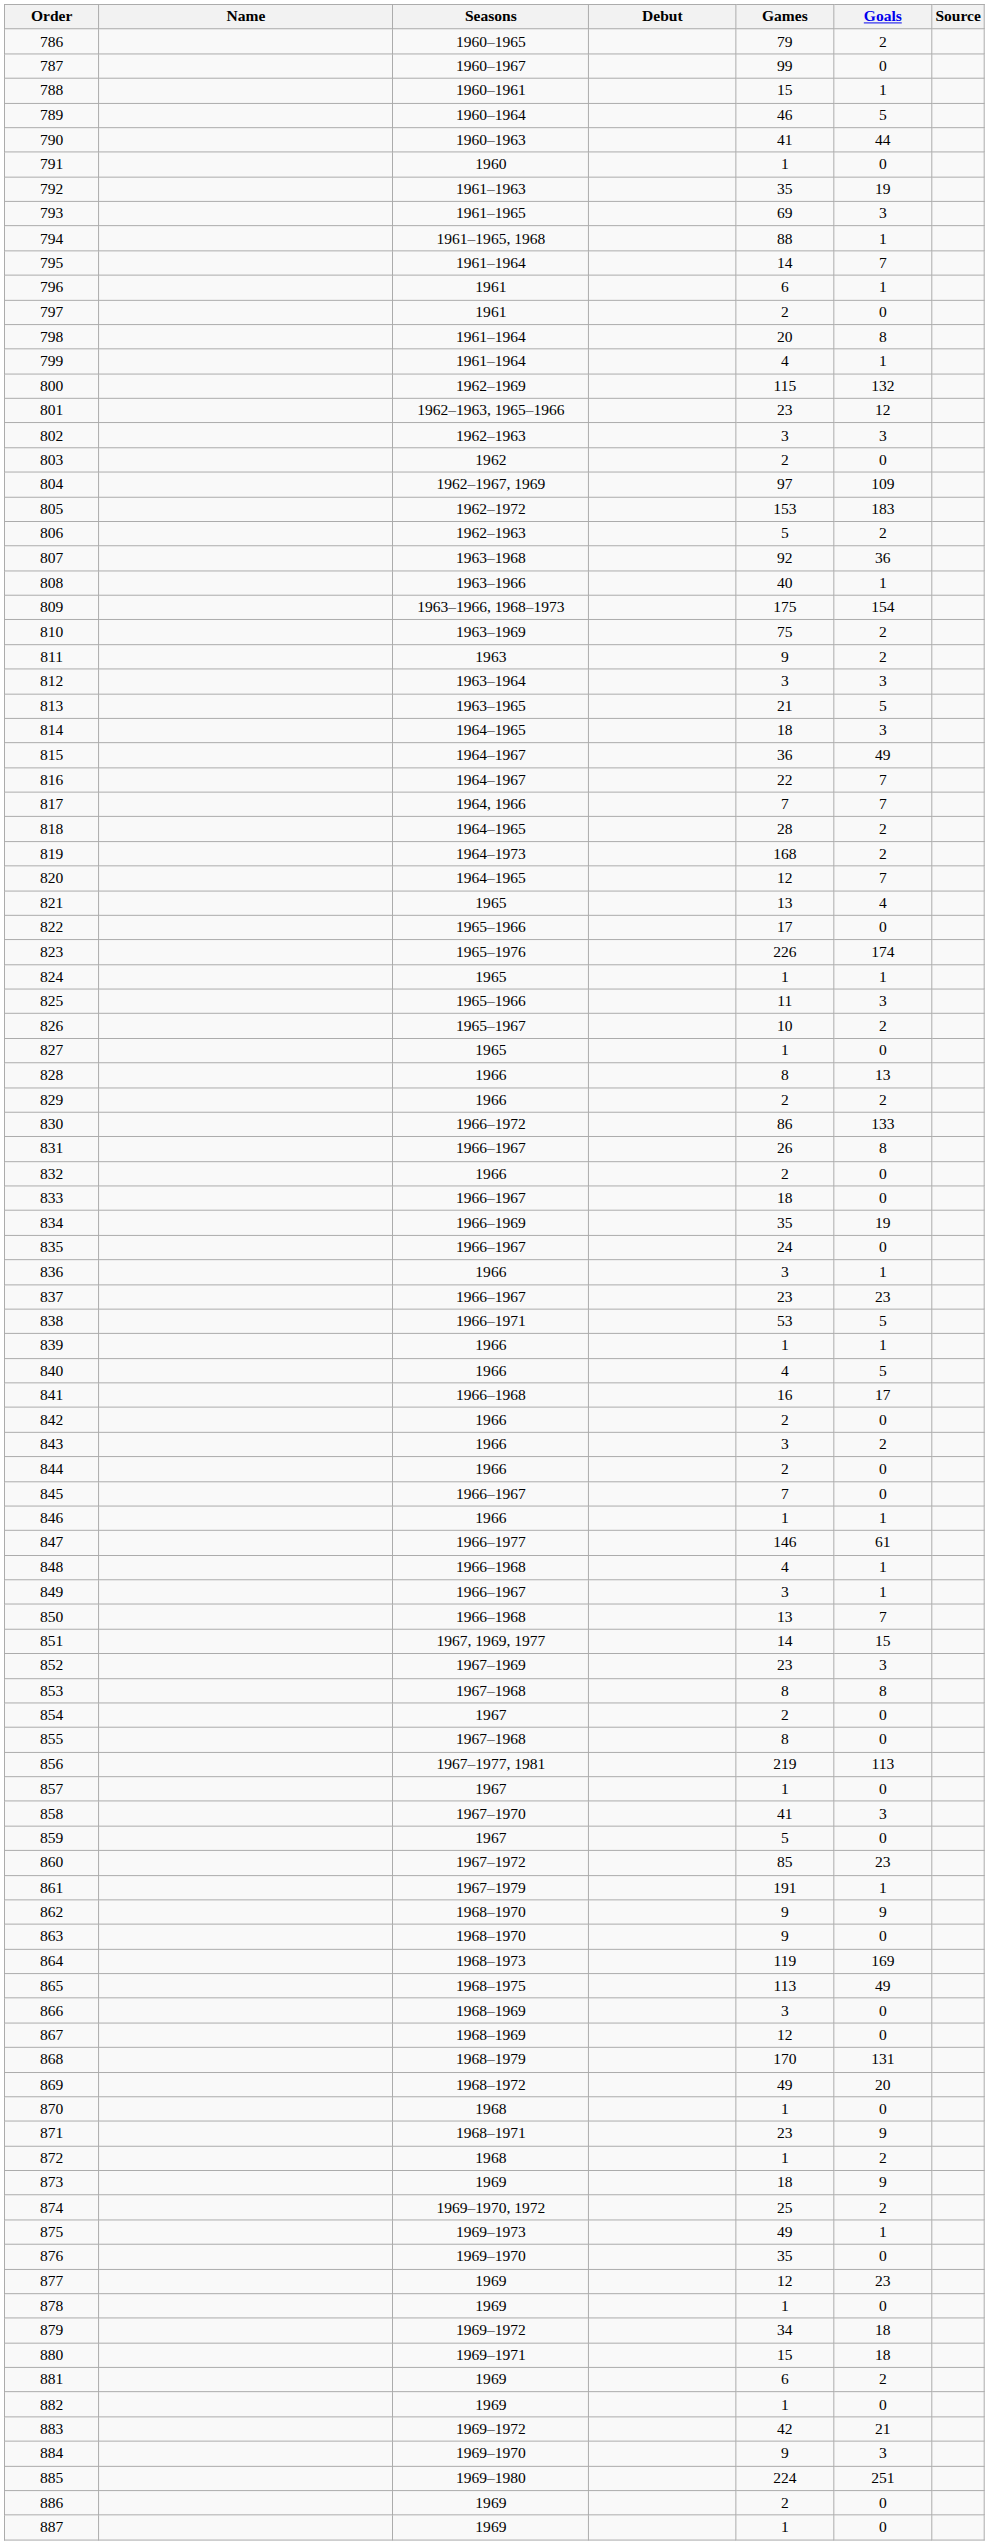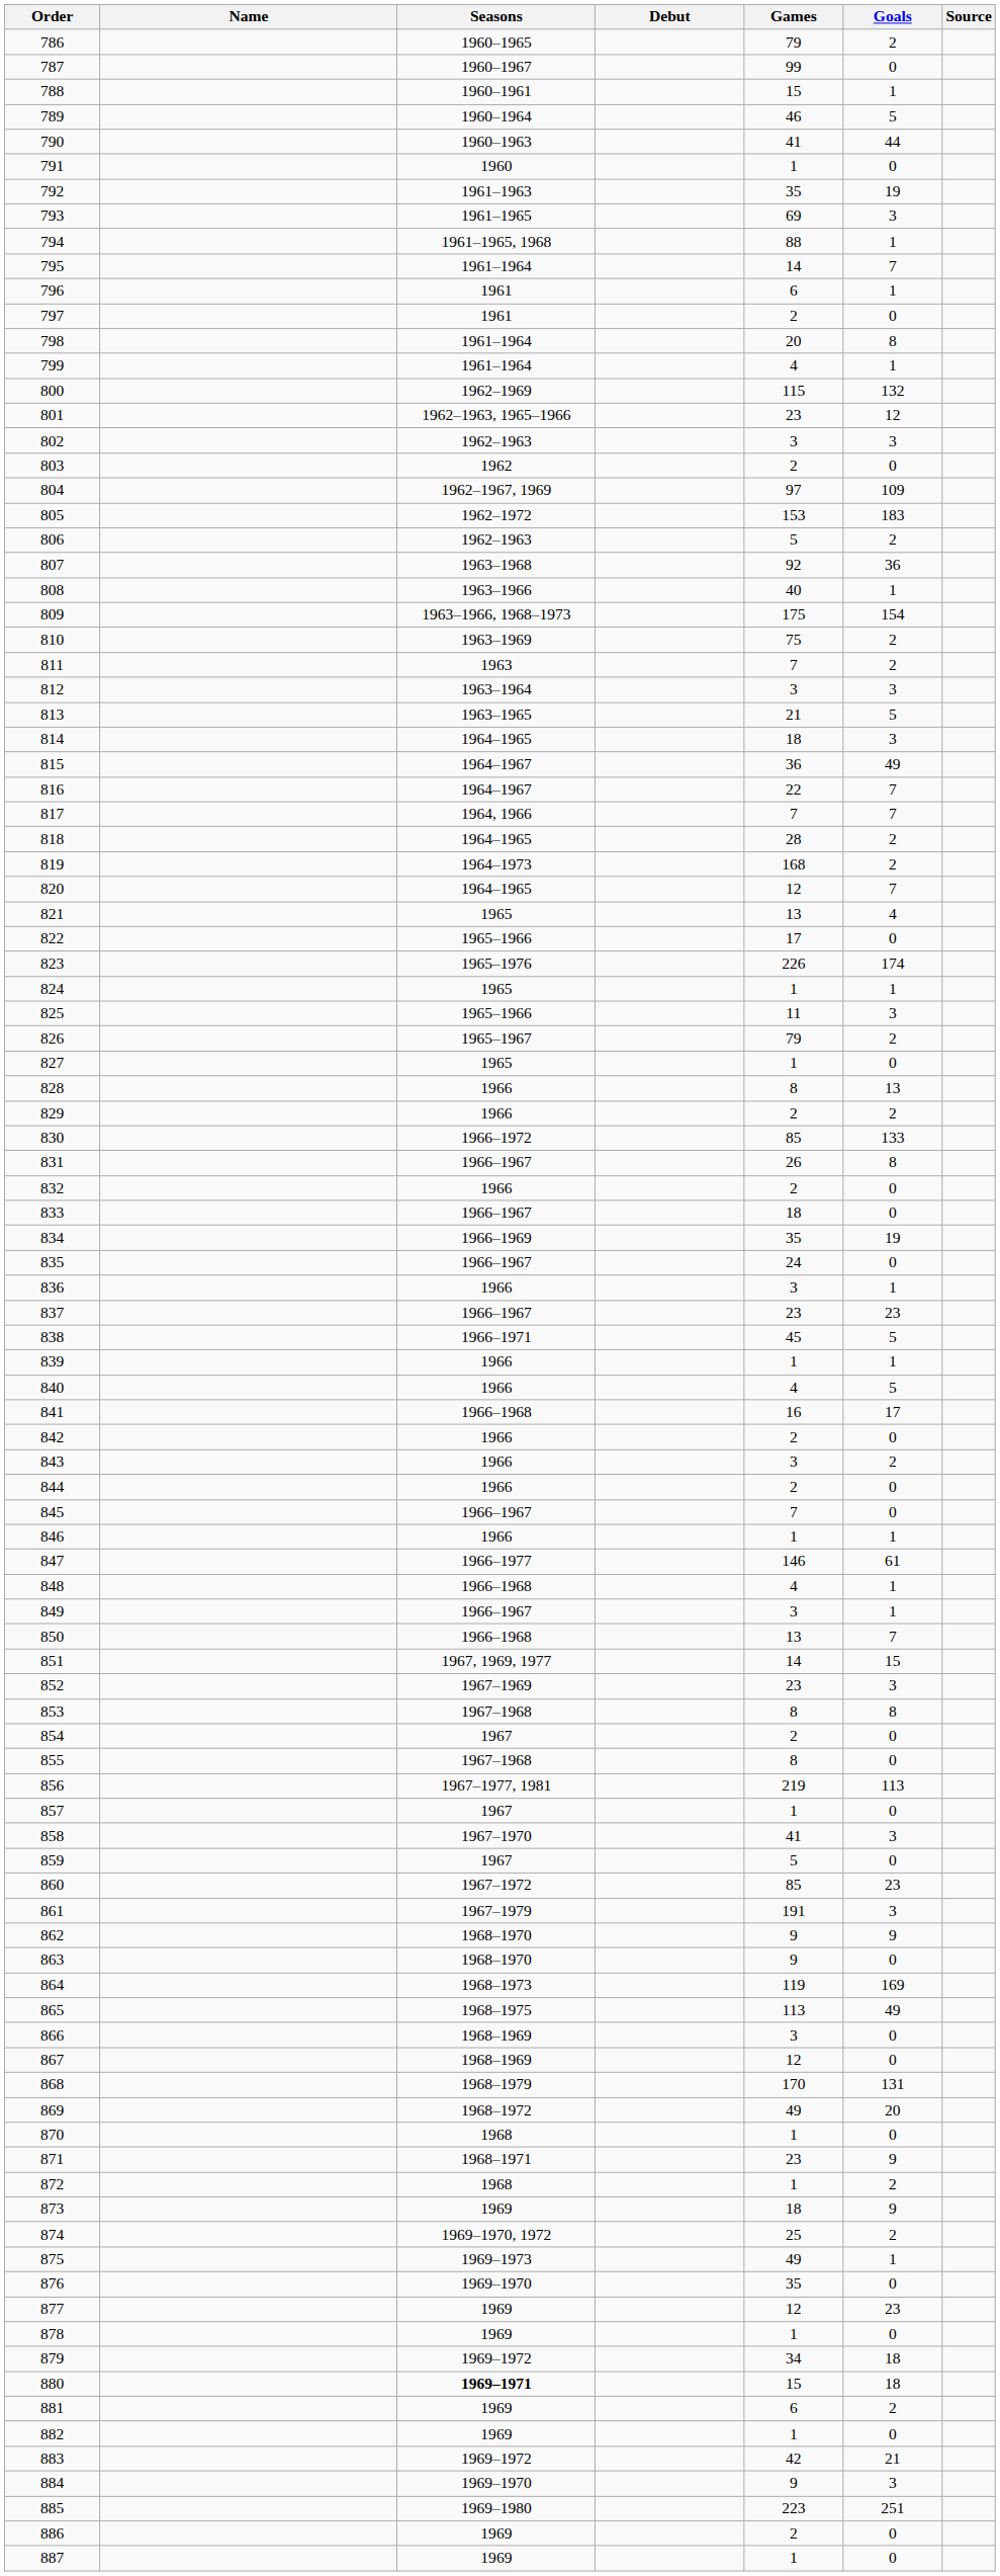811 | Games: 9 -> 7
826 | Games: 10 -> 79
830 | Games: 86 -> 85
838 | Games: 53 -> 45
861 | Goals: 1 -> 3
880 | Seasons: normal -> bold
885 | Games: 224 -> 223
